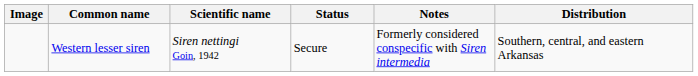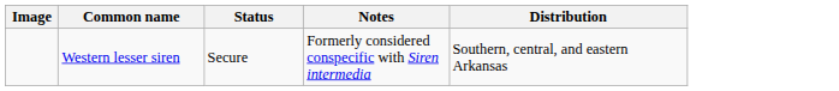- column: Scientific name | Siren nettingi Goin, 1942
